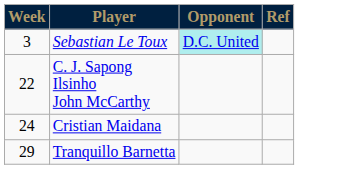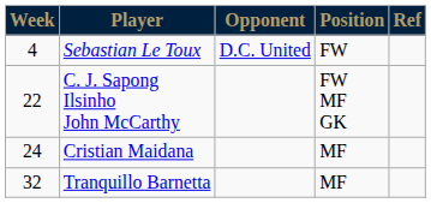+ column: Position | FW | FW MF GK | MF | MF
Sebastian Le Toux | Week: 3 -> 4
Sebastian Le Toux | Opponent: paleturquoise background -> no background
Tranquillo Barnetta | Week: 29 -> 32
